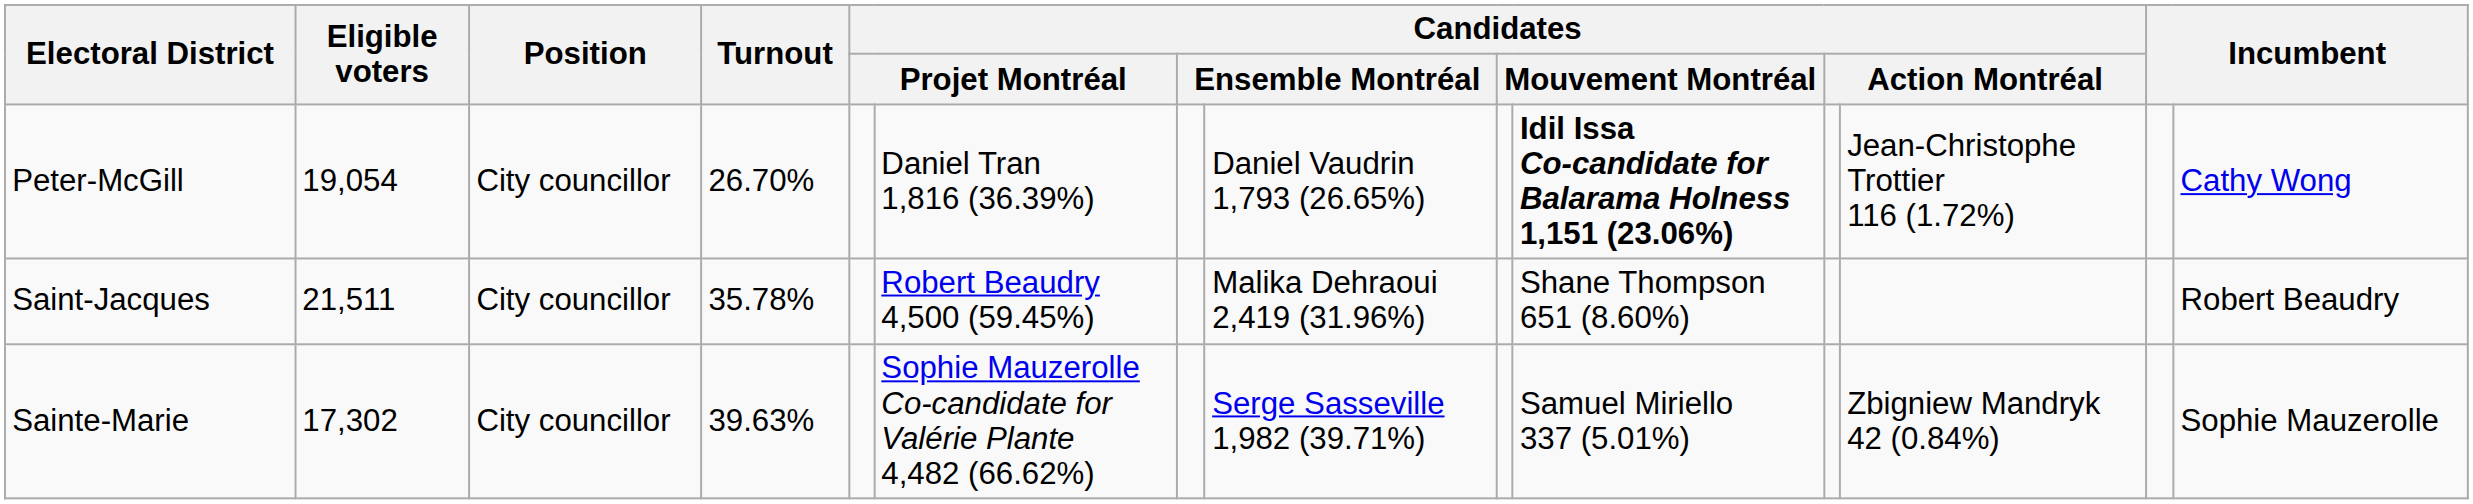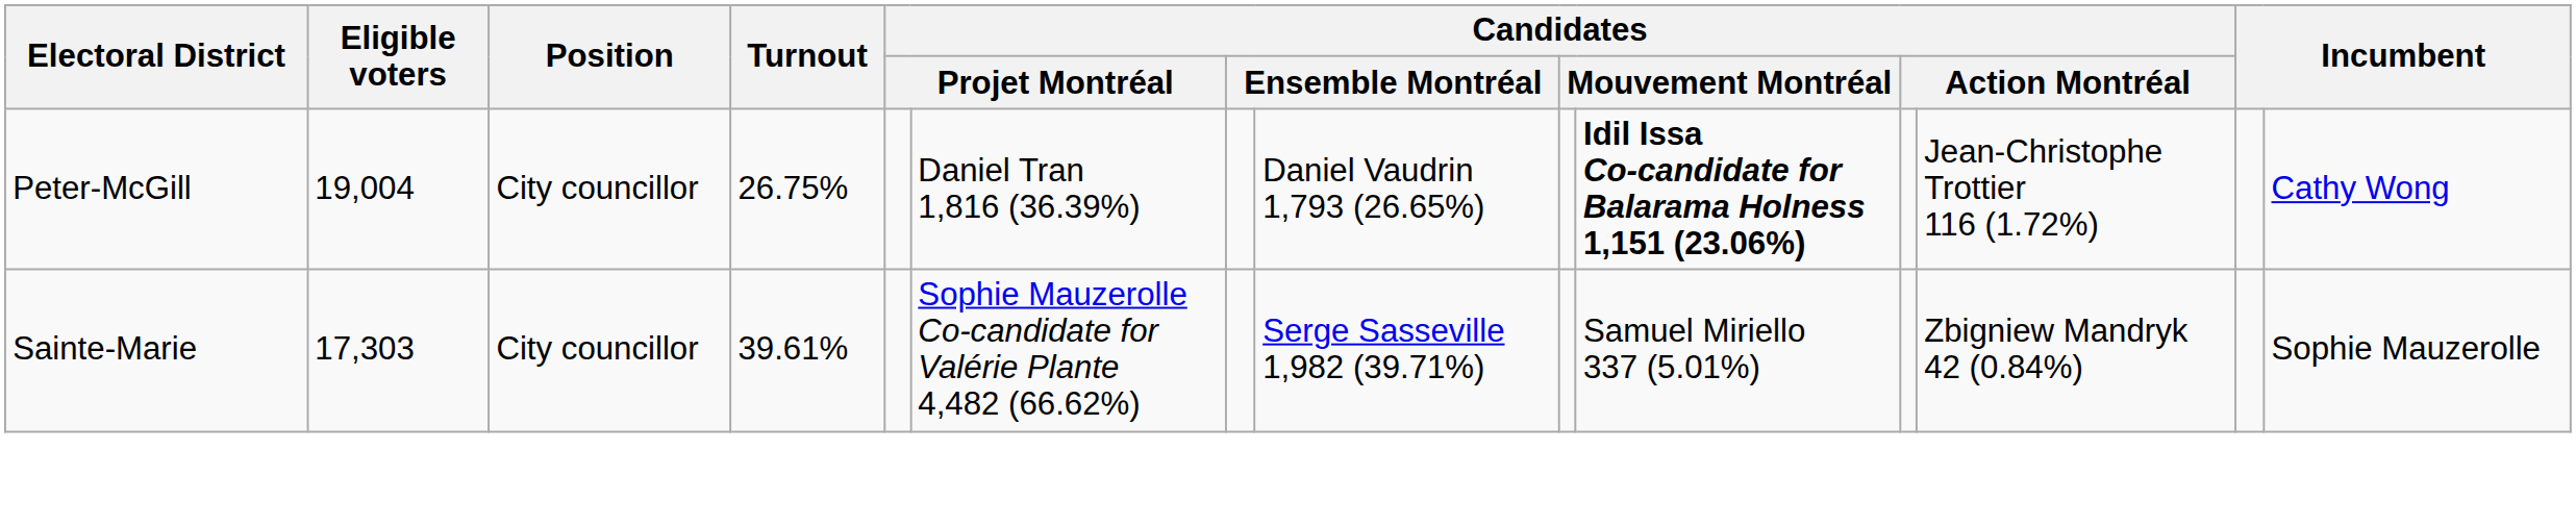Peter-McGill | Eligible voters: 19,054 -> 19,004
Peter-McGill | Turnout: 26.70% -> 26.75%
- row: Saint-Jacques | 21,511 | City councillor | 35.78% | Robert Beaudry 4,500 (59.45%) | Malika Dehraoui 2,419 (31.96%) | Shane Thompson 651 (8.60%) | Robert Beaudry
Sainte-Marie | Eligible voters: 17,302 -> 17,303
Sainte-Marie | Turnout: 39.63% -> 39.61%
